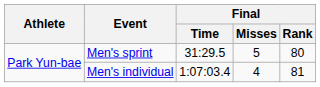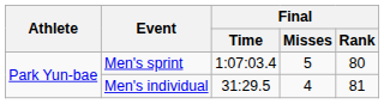Men's sprint | Final / Time: 31:29.5 -> 1:07:03.4
Men's individual | Final / Time: 1:07:03.4 -> 31:29.5
